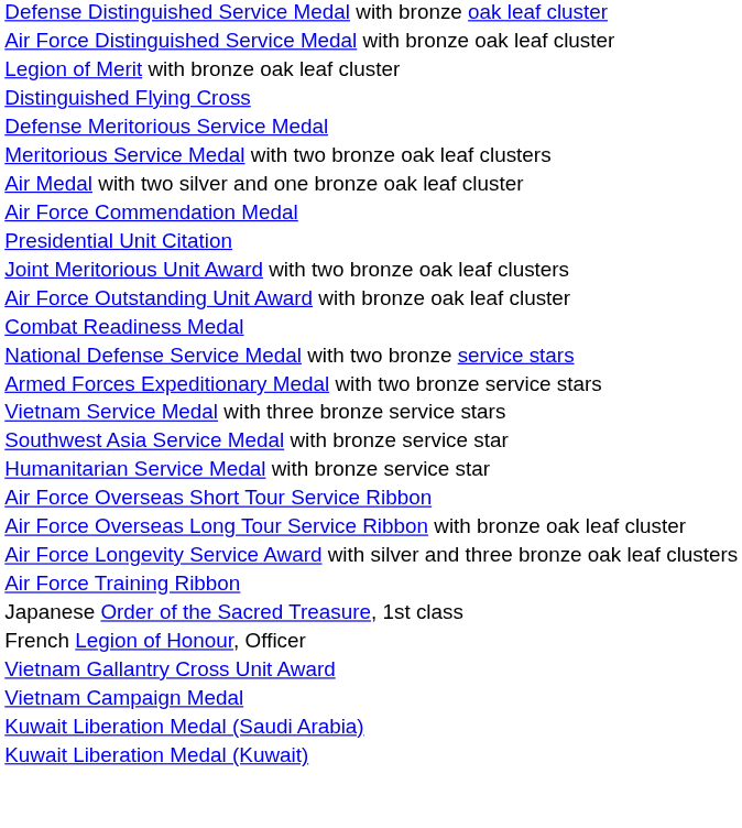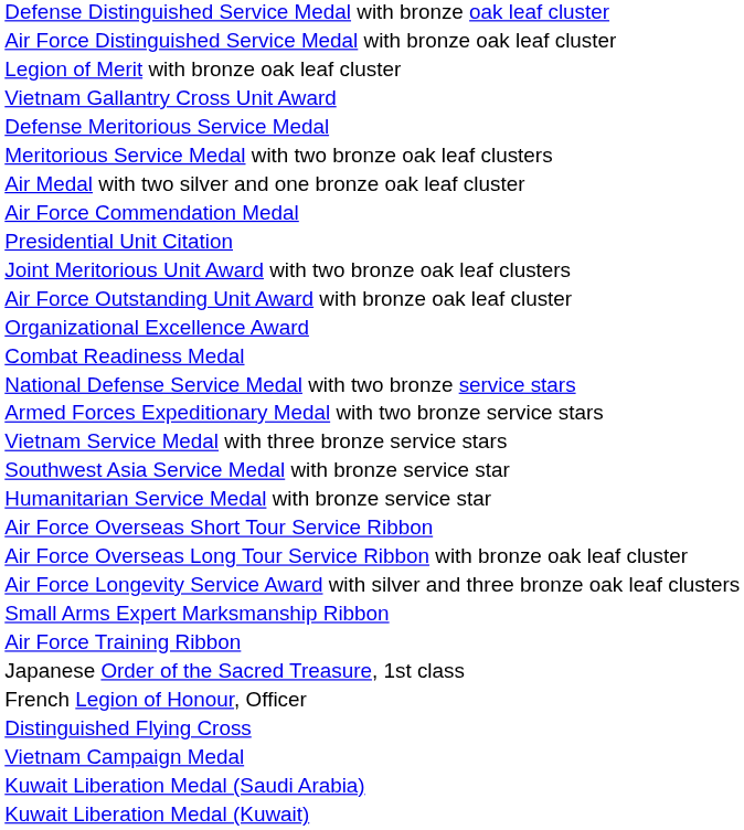rows swapped: Distinguished Flying Cross <-> Vietnam Gallantry Cross Unit Award
+ row: Organizational Excellence Award
+ row: Small Arms Expert Marksmanship Ribbon
